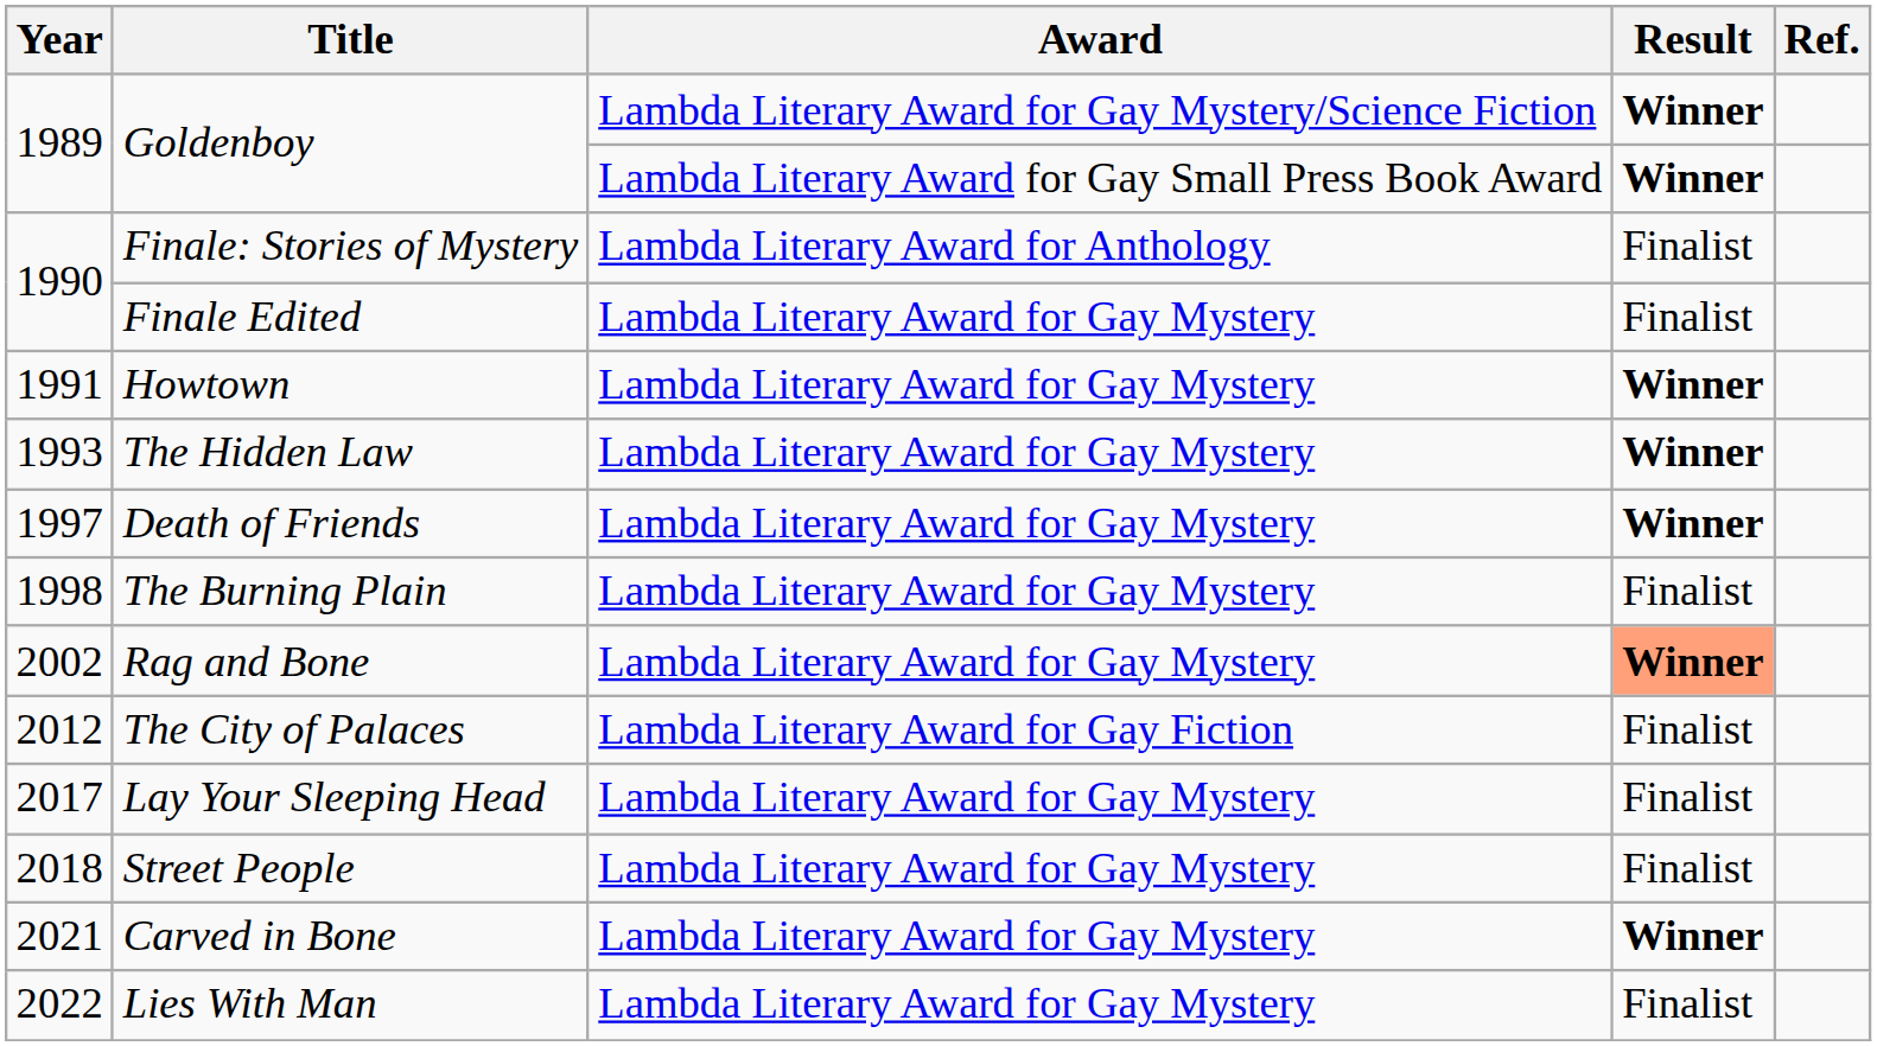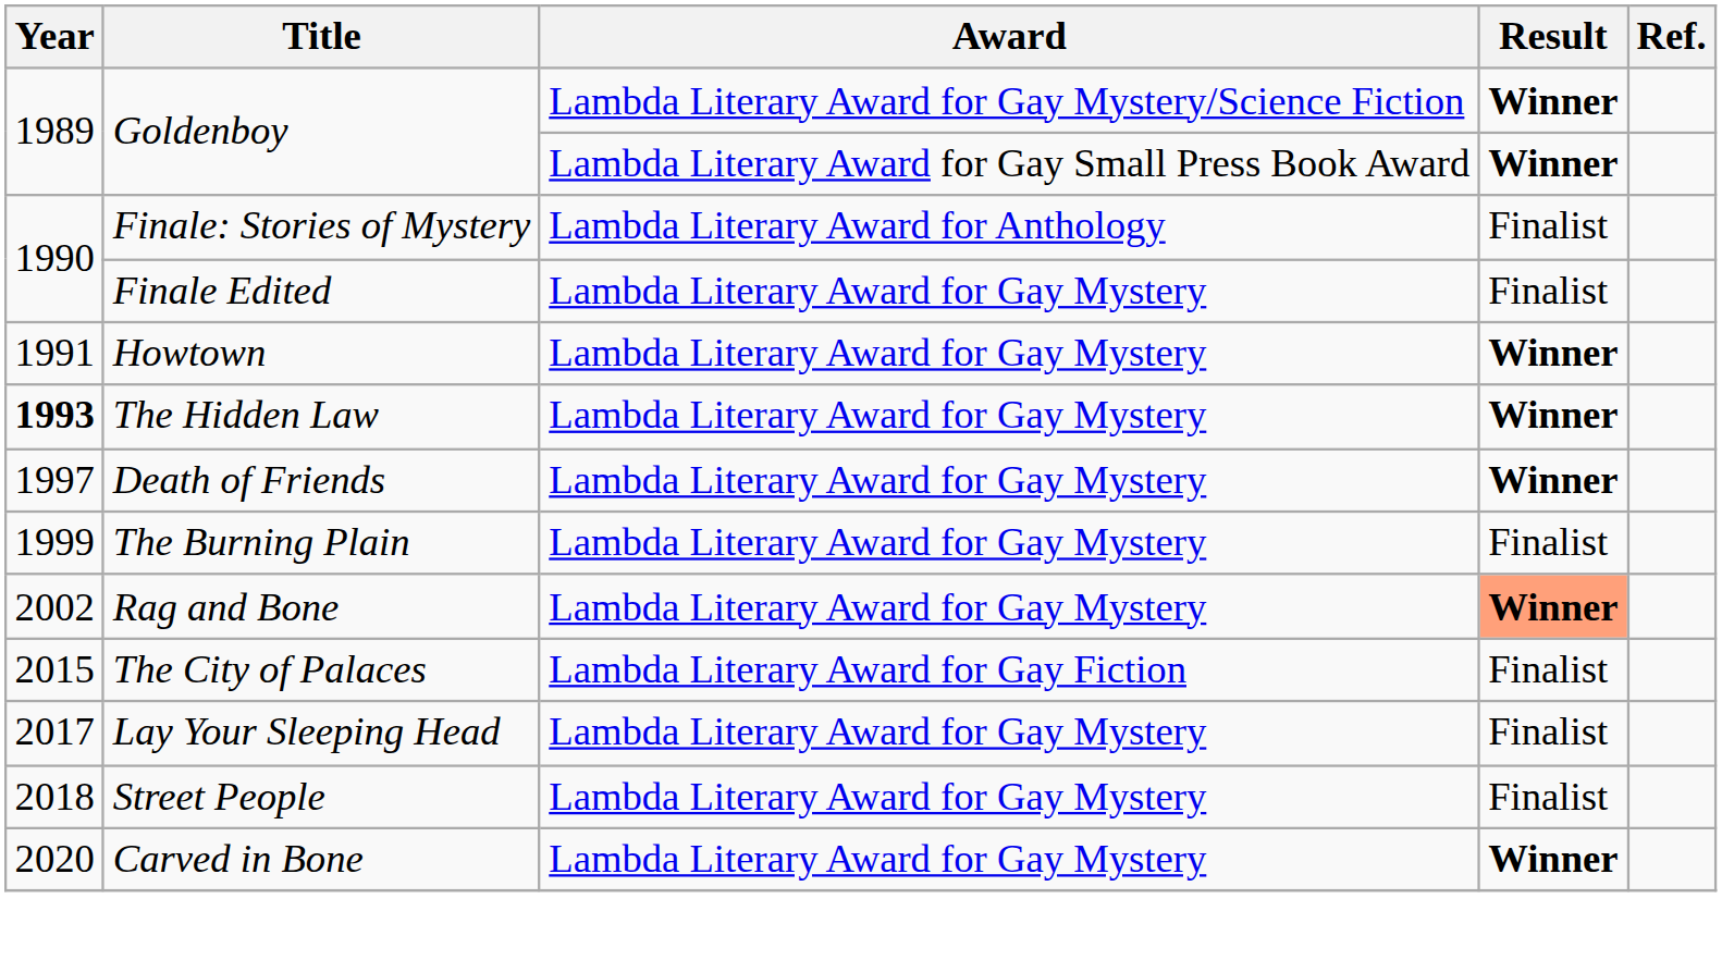The Hidden Law | Year: normal -> bold
The Burning Plain | Year: 1998 -> 1999
The City of Palaces | Year: 2012 -> 2015
Carved in Bone | Year: 2021 -> 2020
- row: 2022 | Lies With Man | Lambda Literary Award for Gay Mystery | Finalist
